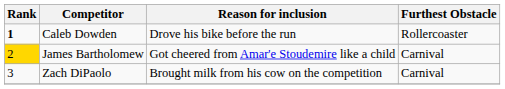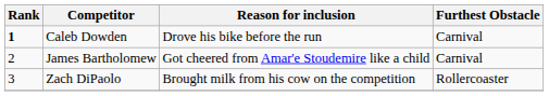Caleb Dowden | Furthest Obstacle: Rollercoaster -> Carnival
James Bartholomew | Rank: gold background -> no background
Zach DiPaolo | Furthest Obstacle: Carnival -> Rollercoaster
